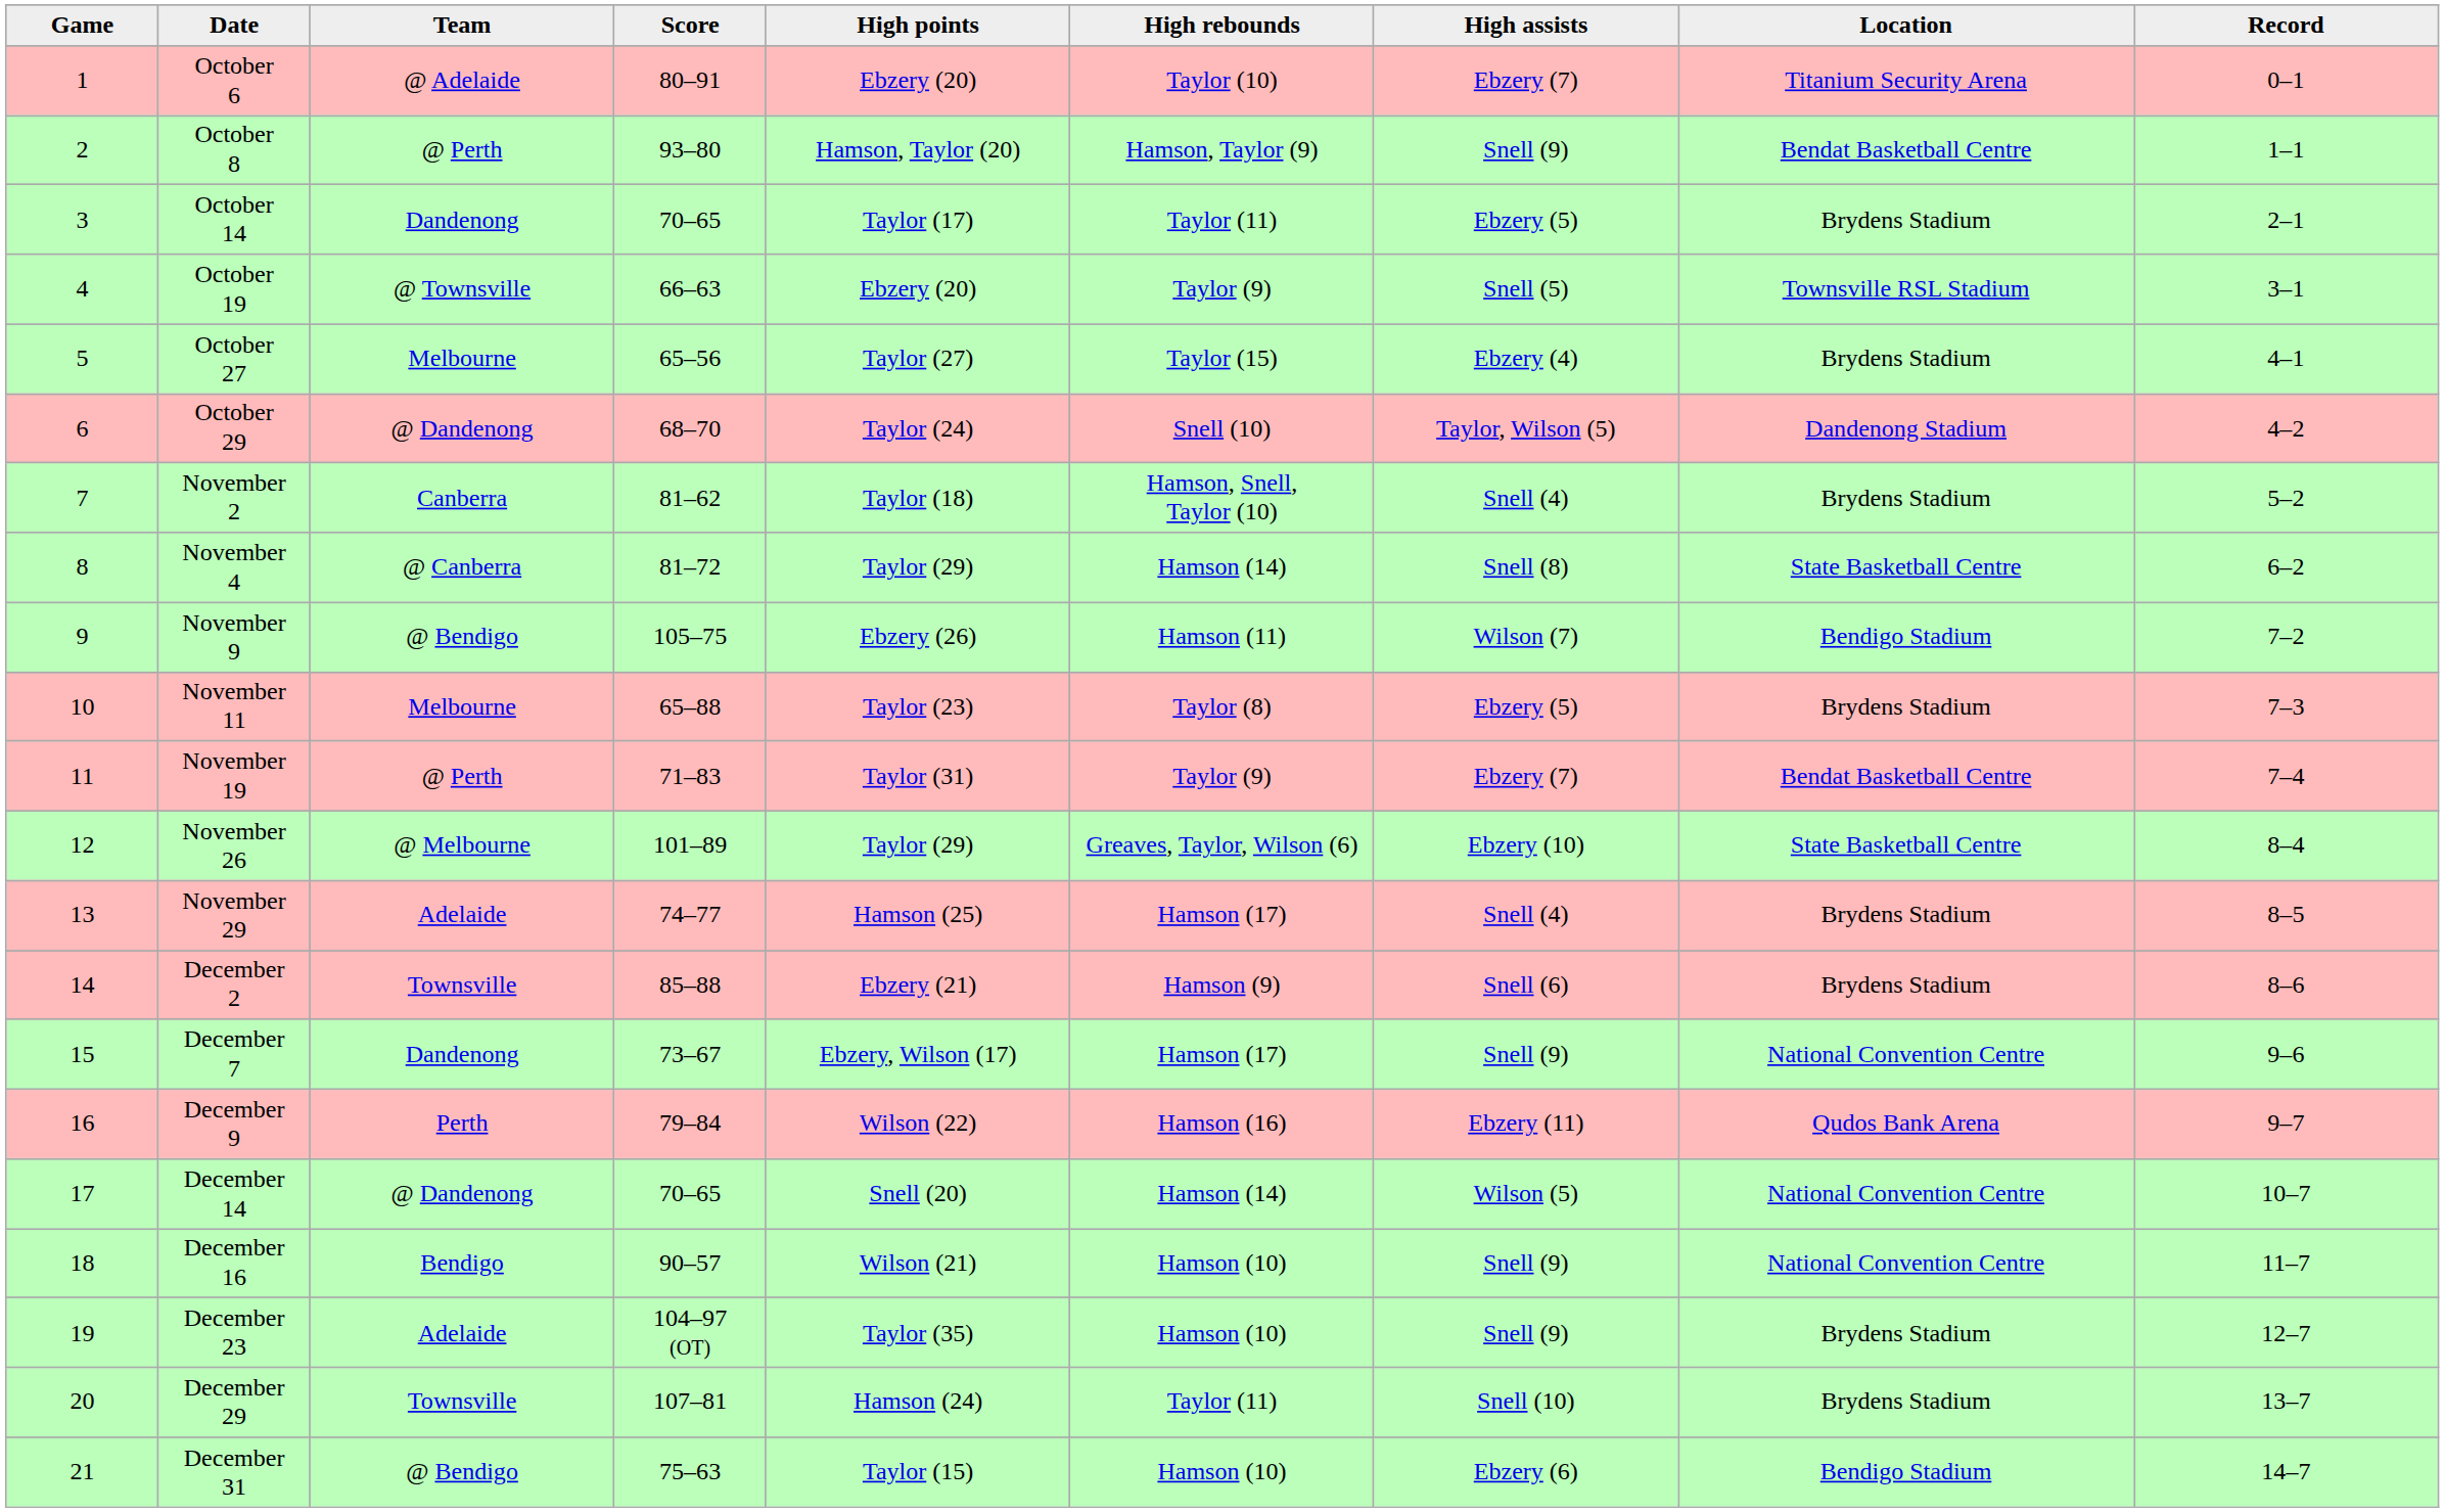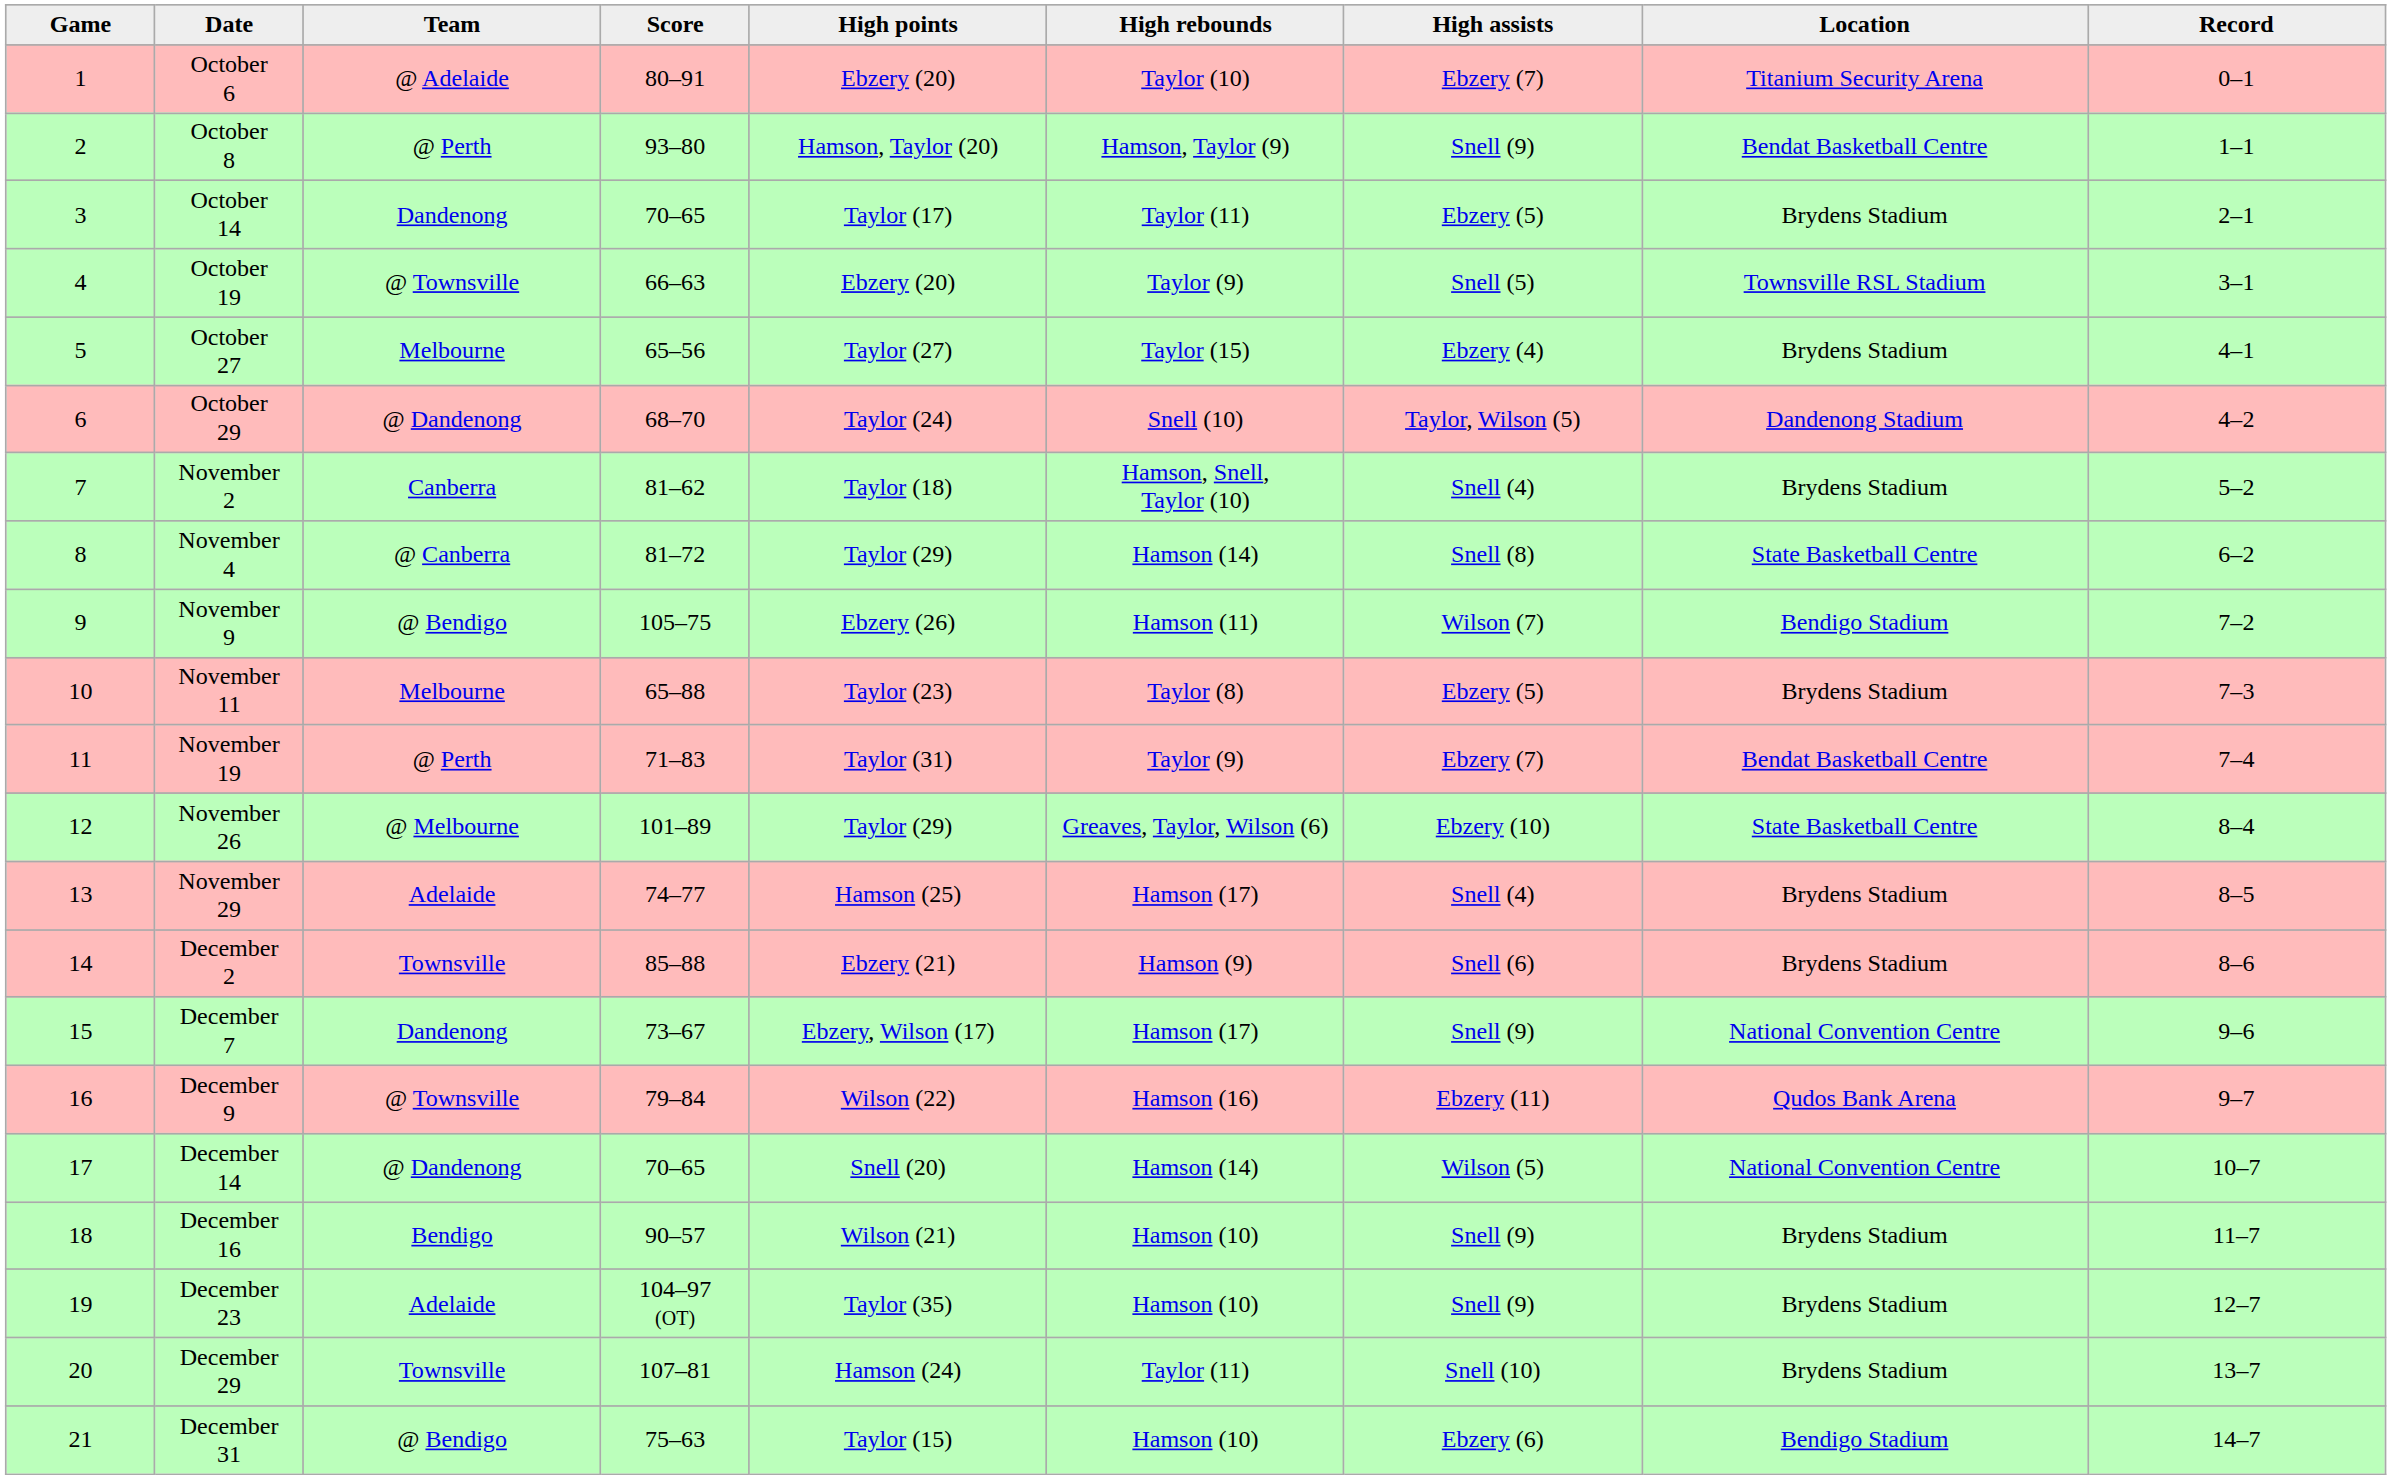December 9 | Team: Perth -> @ Townsville
December 16 | Location: National Convention Centre -> Brydens Stadium
